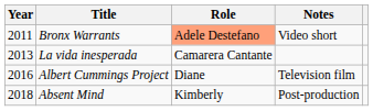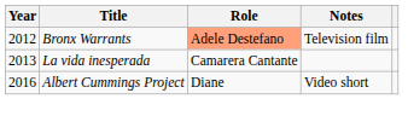Bronx Warrants | Year: 2011 -> 2012
Bronx Warrants | Notes: Video short -> Television film
Albert Cummings Project | Notes: Television film -> Video short
- row: 2018 | Absent Mind | Kimberly | Post-production
